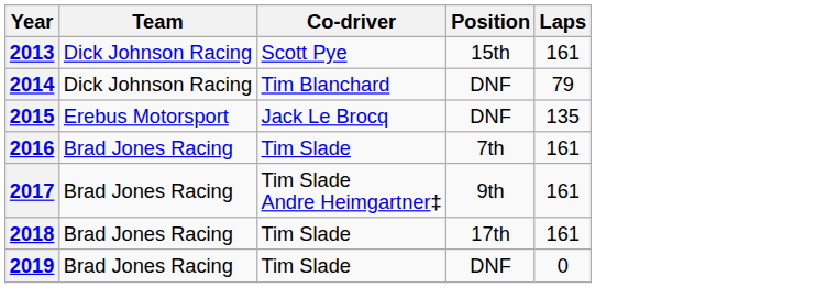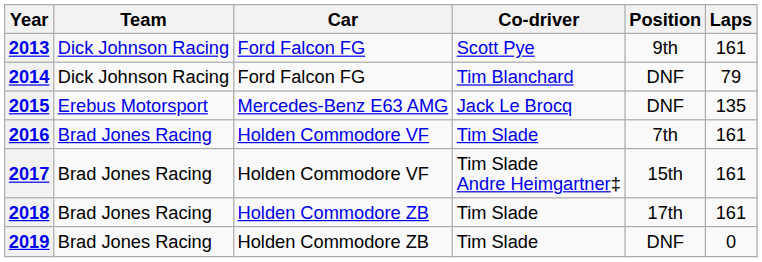+ column: Car | Ford Falcon FG | Ford Falcon FG | Mercedes-Benz E63 AMG | Holden Commodore VF | Holden Commodore VF | Holden Commodore ZB | Holden Commodore ZB
2013 | Position: 15th -> 9th
2017 | Position: 9th -> 15th
